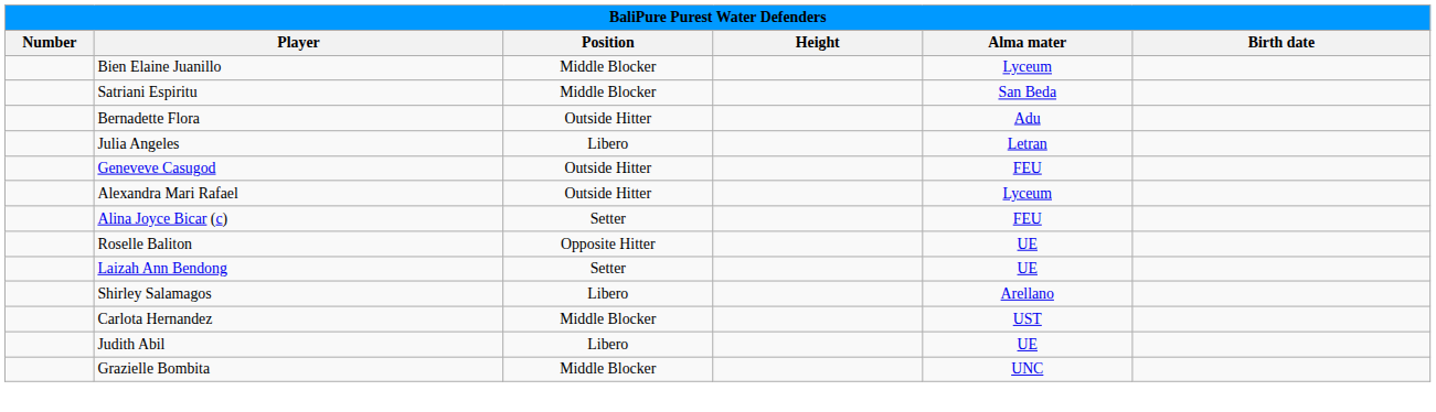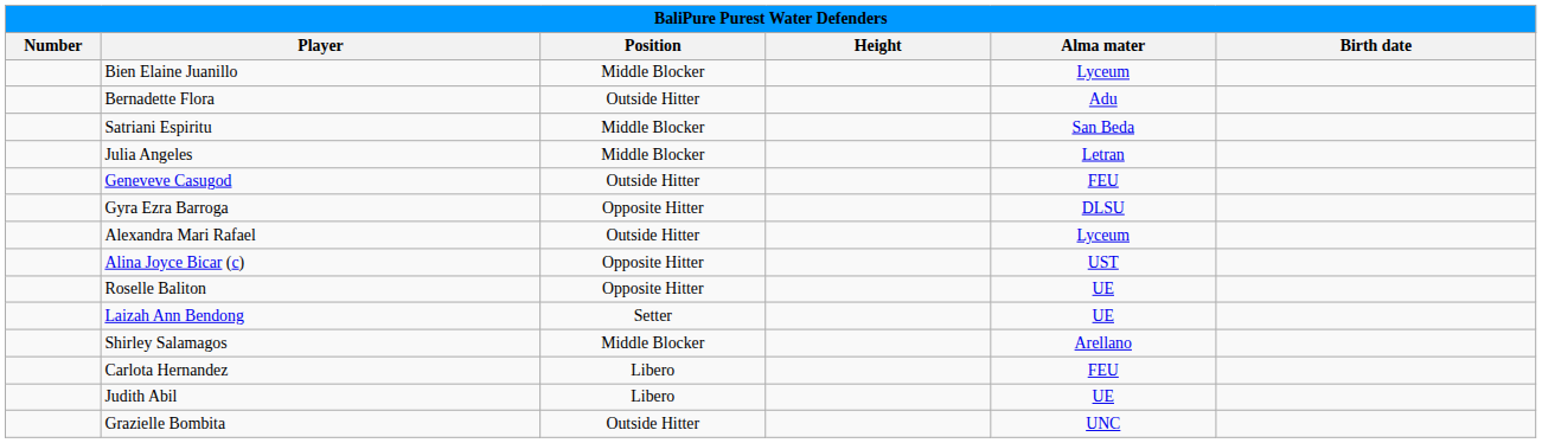rows swapped: Satriani Espiritu <-> Bernadette Flora
Julia Angeles | column 3: Libero -> Middle Blocker
+ row: Gyra Ezra Barroga | Opposite Hitter | DLSU
Alina Joyce Bicar (c) | column 3: Setter -> Opposite Hitter
Alina Joyce Bicar (c) | column 5: FEU -> UST
Shirley Salamagos | column 3: Libero -> Middle Blocker
Carlota Hernandez | column 3: Middle Blocker -> Libero
Carlota Hernandez | column 5: UST -> FEU
Grazielle Bombita | column 3: Middle Blocker -> Outside Hitter
